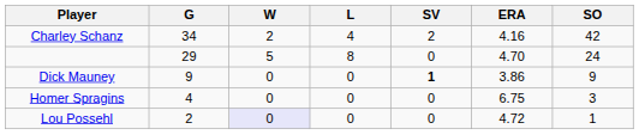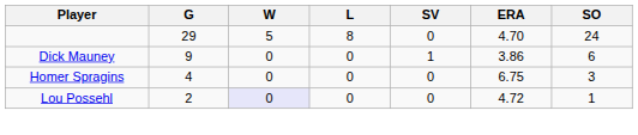- row: Charley Schanz | 34 | 2 | 4 | 2 | 4.16 | 42
Dick Mauney | SV: bold -> normal
Dick Mauney | SO: 9 -> 6
